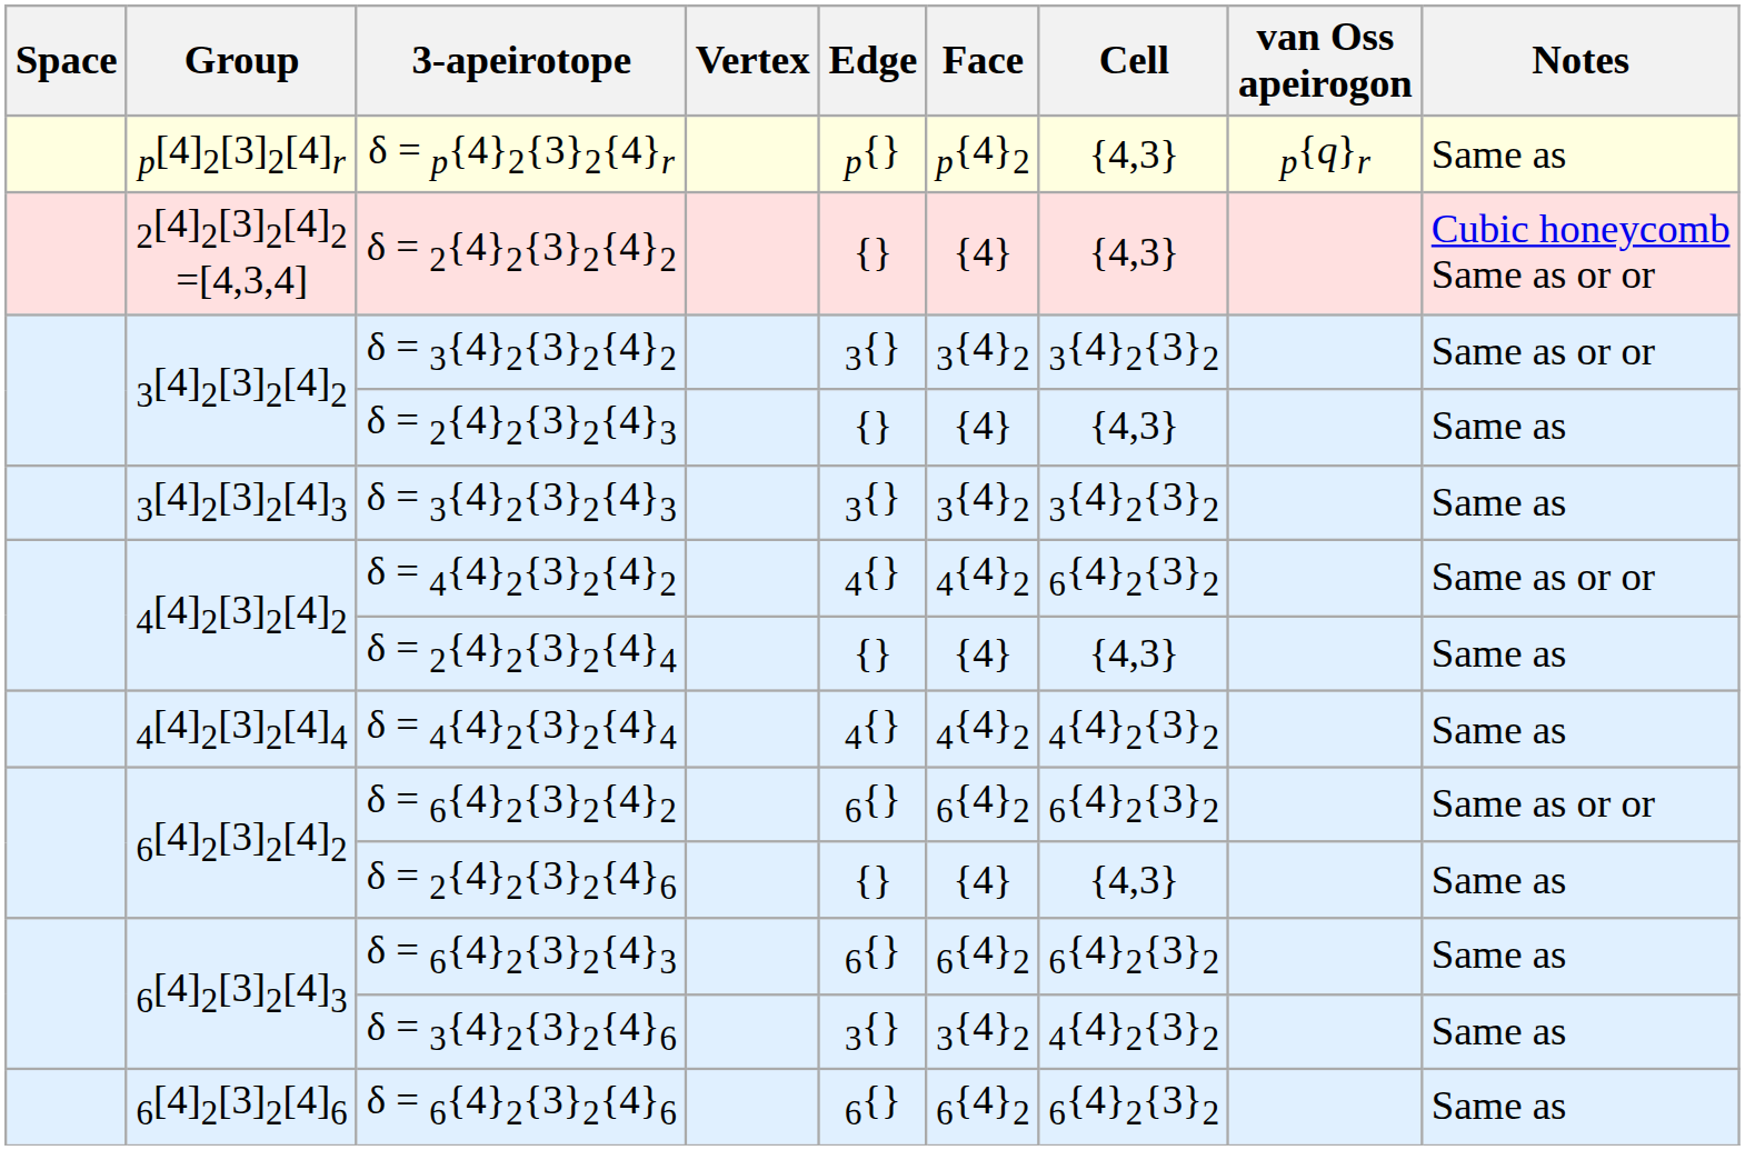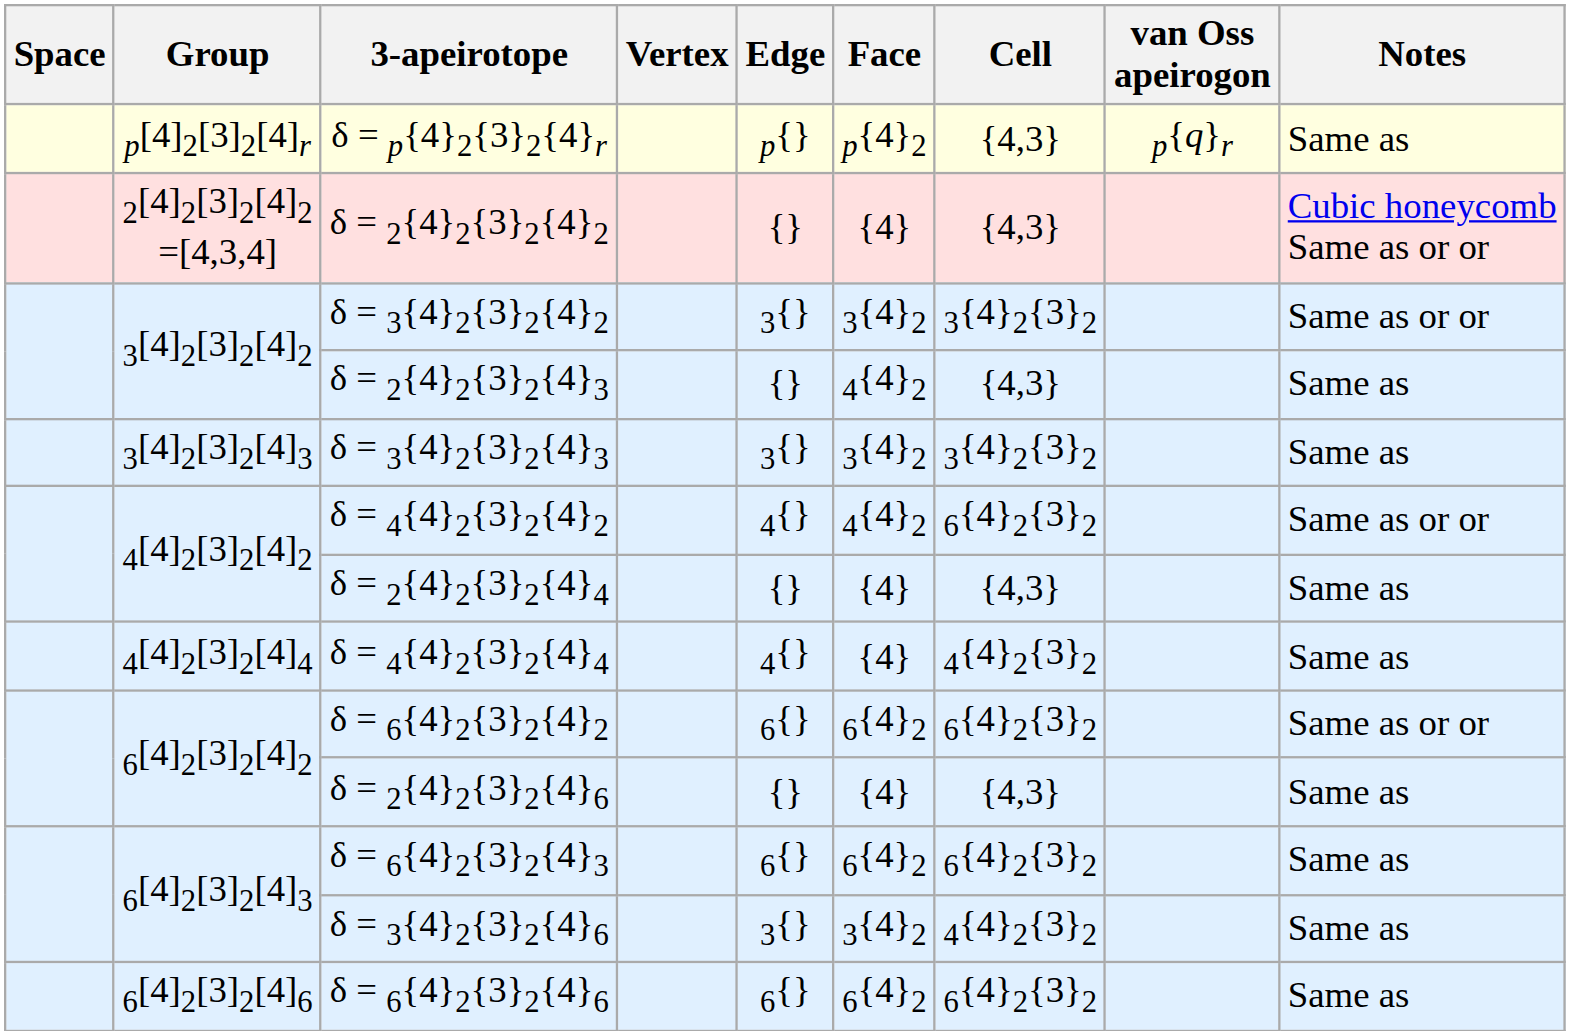δ = 2{4}2{3}2{4}3 | Face: {4} -> 4{4}2
δ = 4{4}2{3}2{4}4 | Face: 4{4}2 -> {4}
